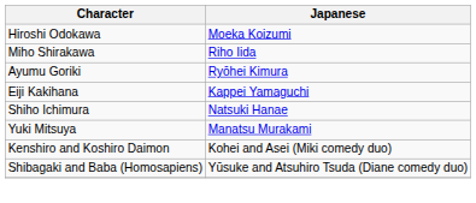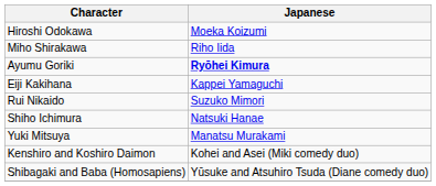Ayumu Goriki | Japanese: normal -> bold
+ row: Rui Nikaido | Suzuko Mimori
